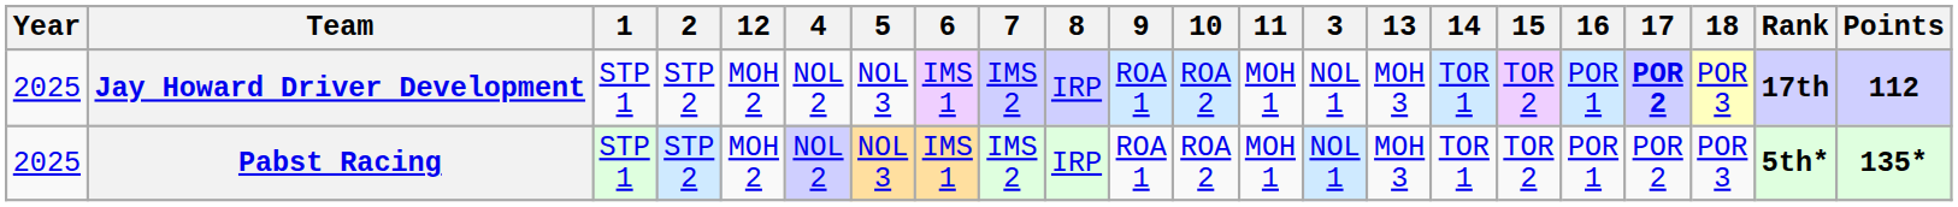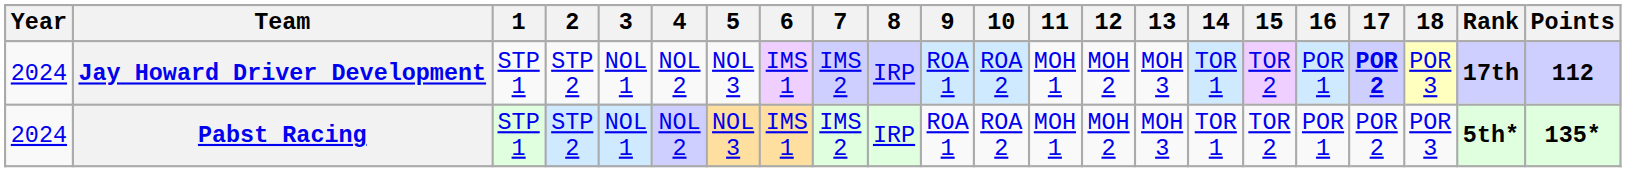columns swapped: 3 <-> 12
Jay Howard Driver Development | Year: 2025 -> 2024
Pabst Racing | Year: 2025 -> 2024
